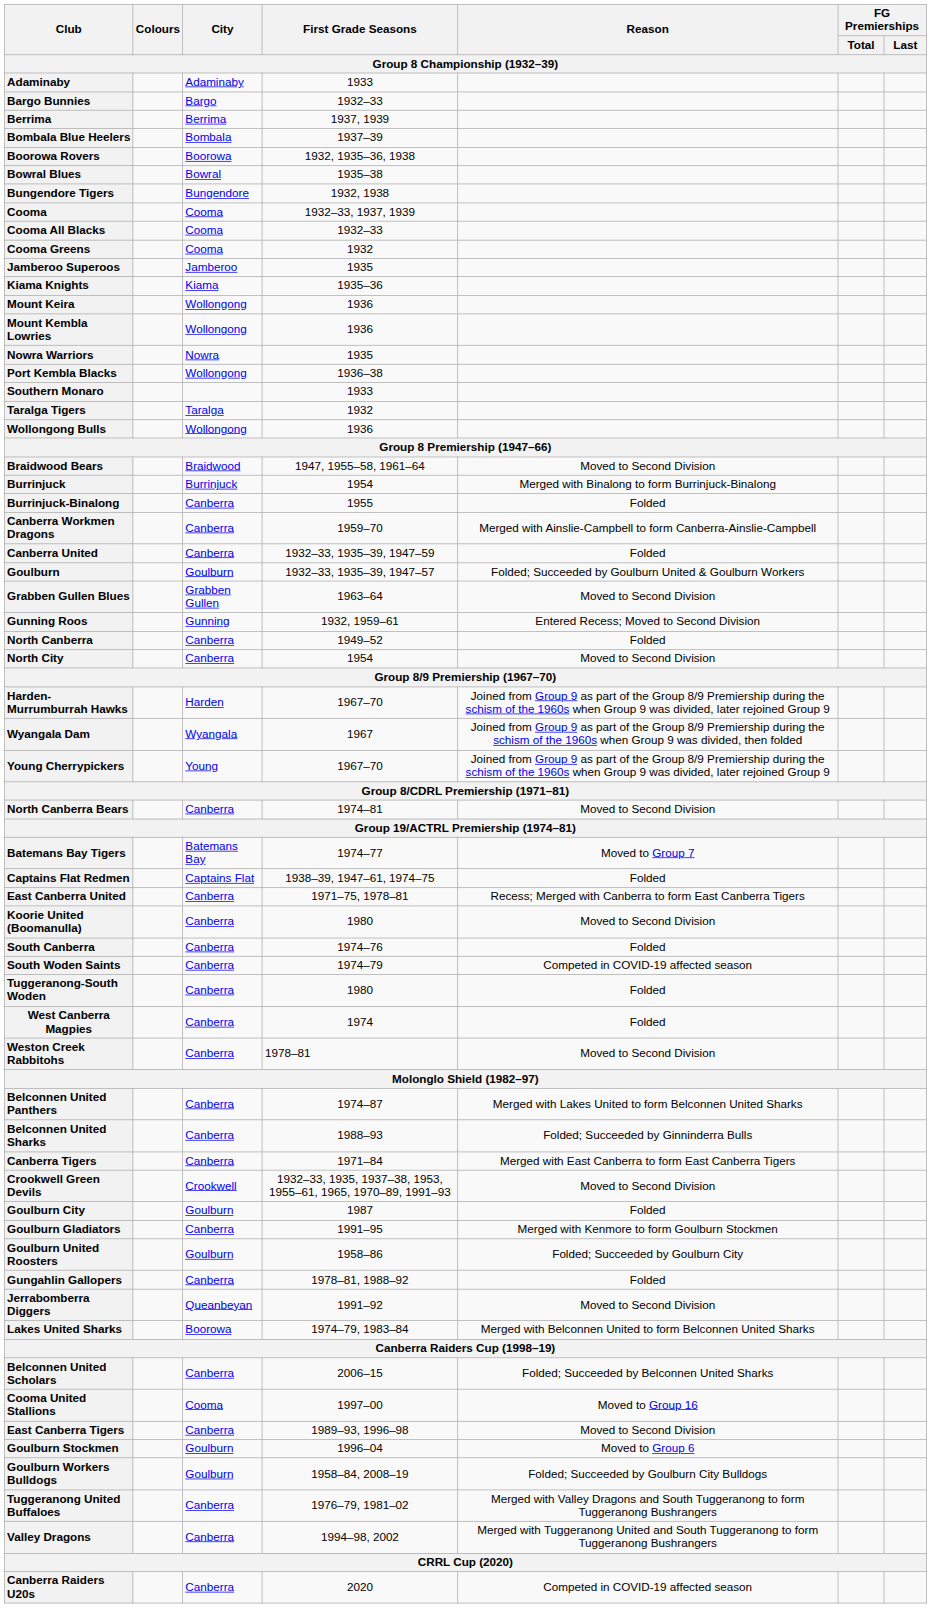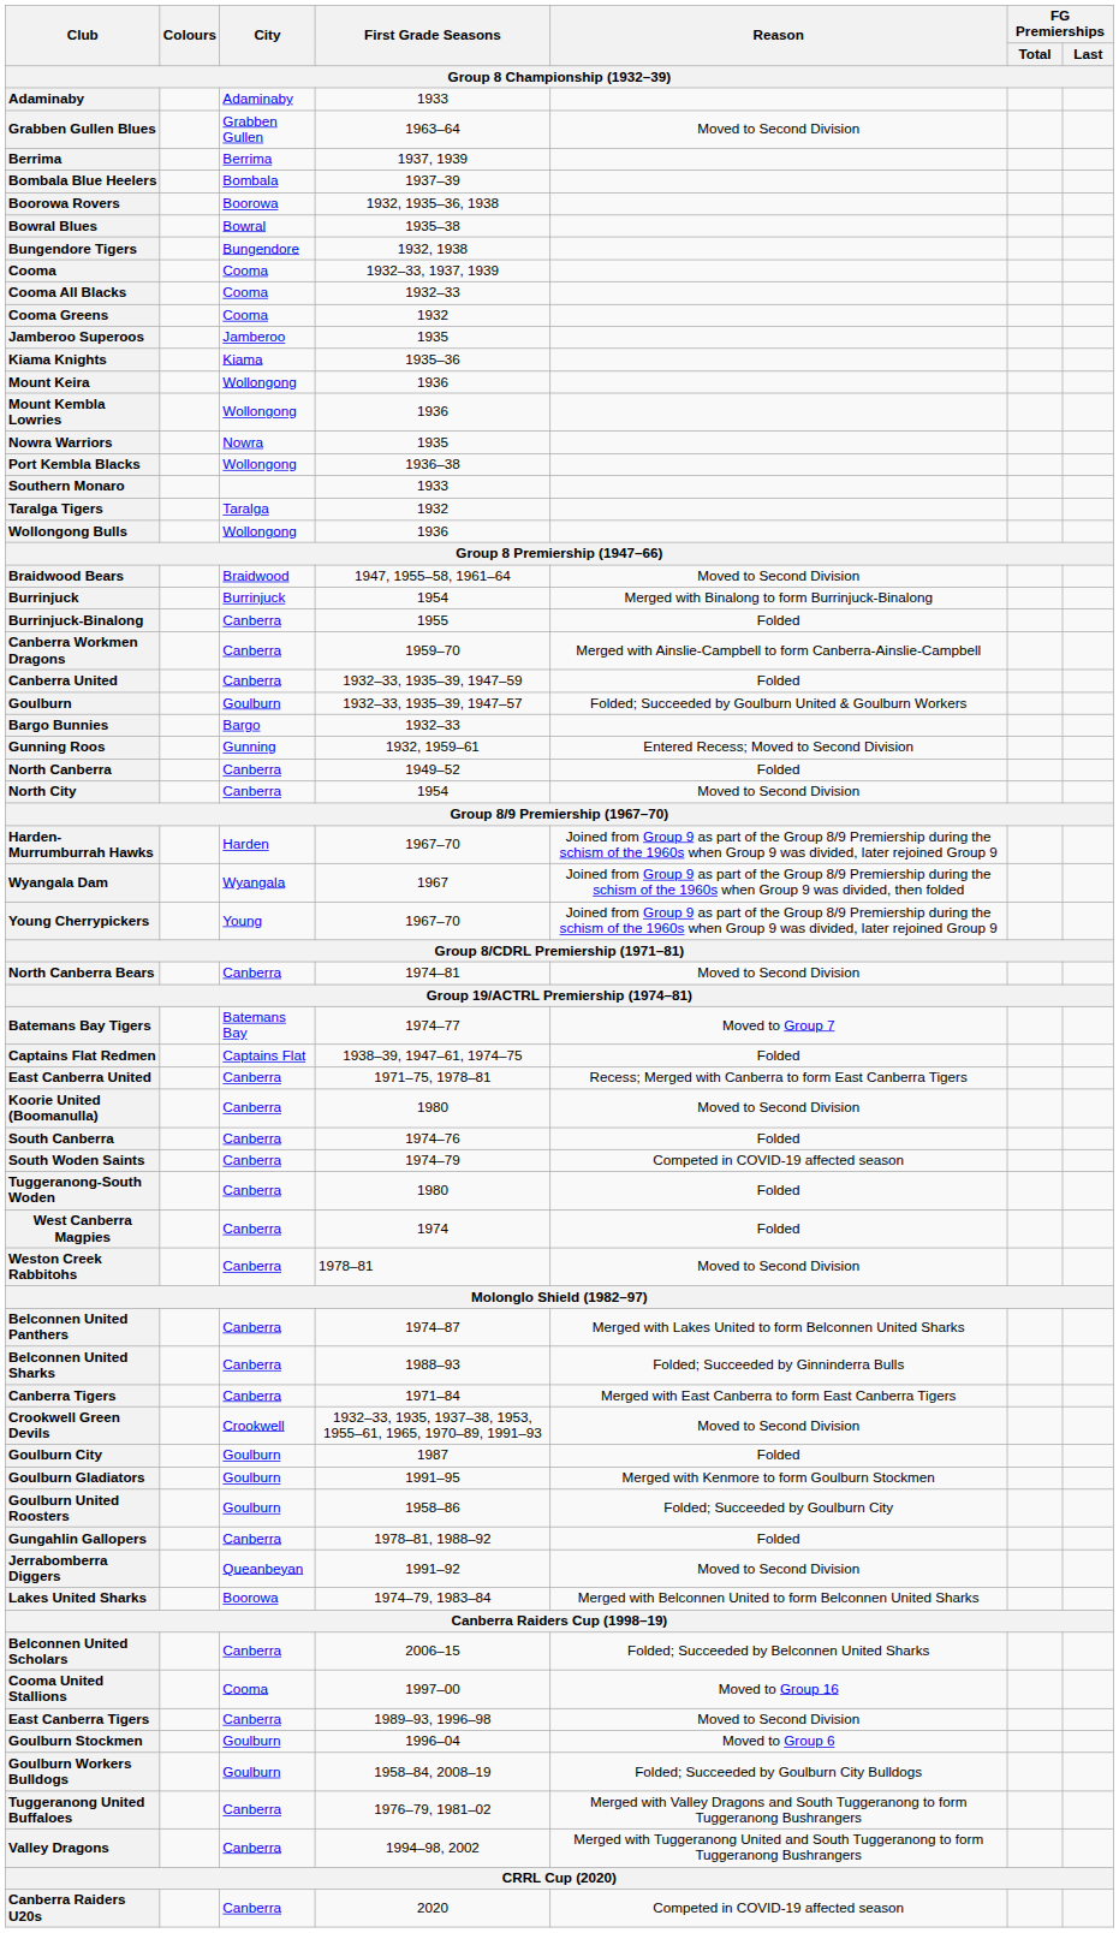rows swapped: Bargo Bunnies <-> Grabben Gullen Blues
Goulburn Gladiators | City: Canberra -> Goulburn
